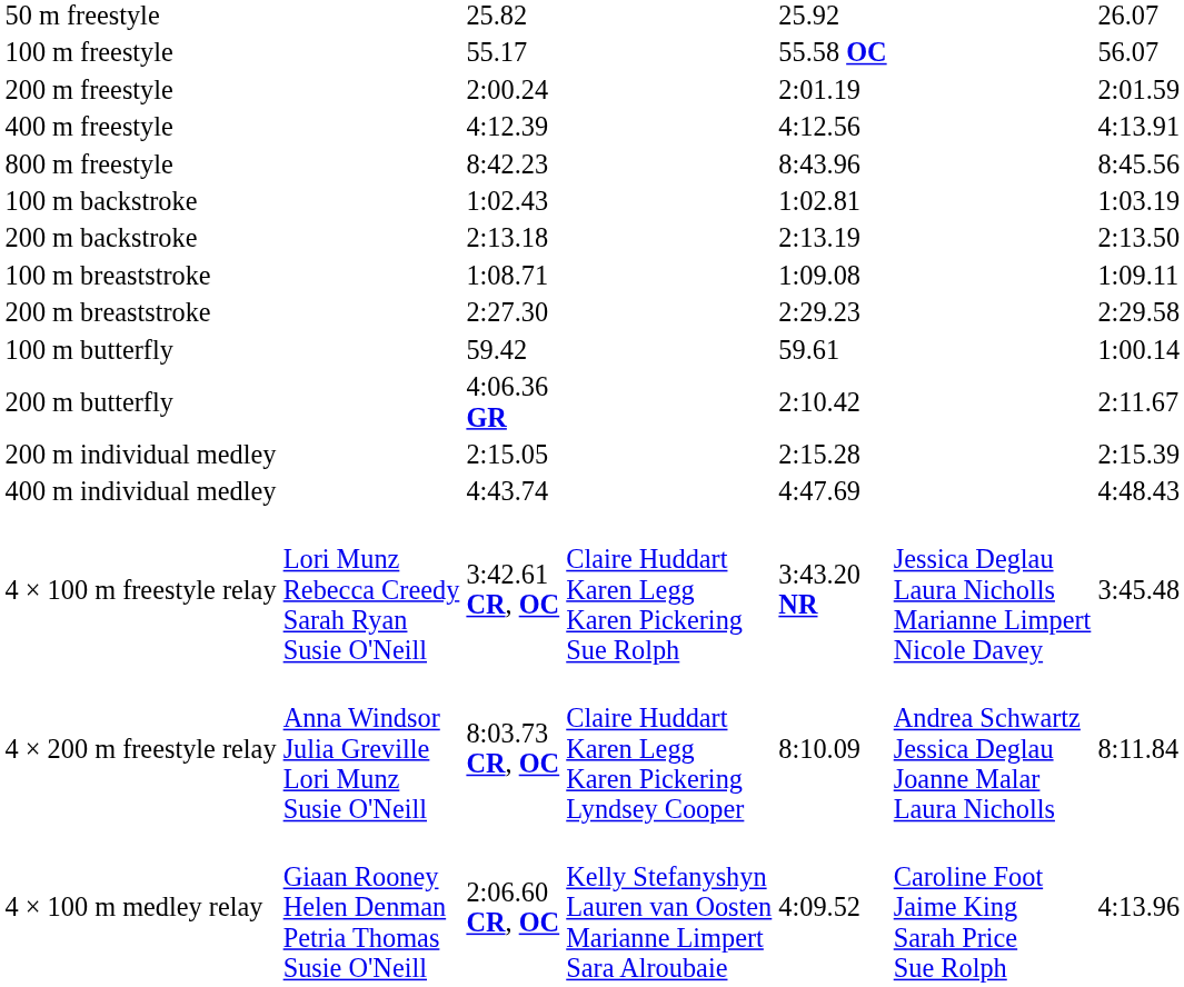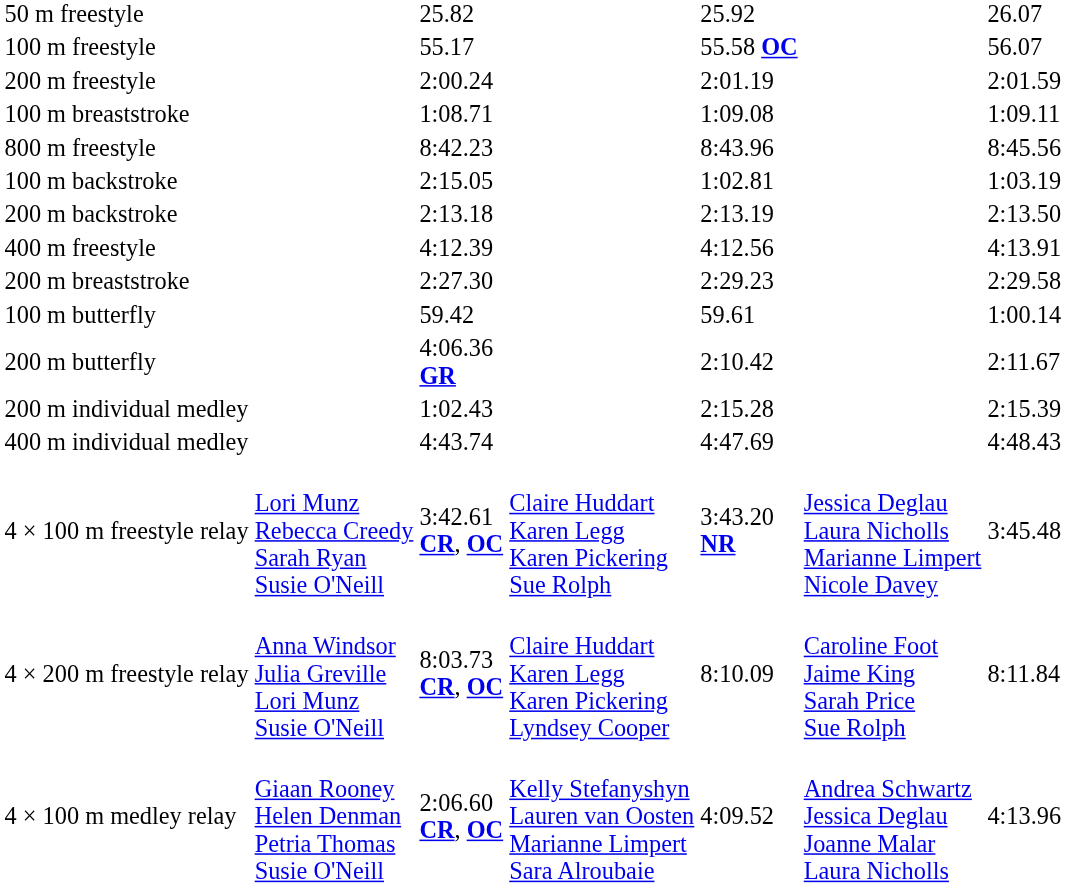rows swapped: 400 m freestyle <-> 100 m breaststroke
100 m backstroke | column 3: 1:02.43 -> 2:15.05
200 m individual medley | column 3: 2:15.05 -> 1:02.43
4 × 200 m freestyle relay | column 6: Andrea Schwartz Jessica Deglau Joanne Malar Laura Nicholls -> Caroline Foot Jaime King Sarah Price Sue Rolph
4 × 100 m medley relay | column 6: Caroline Foot Jaime King Sarah Price Sue Rolph -> Andrea Schwartz Jessica Deglau Joanne Malar Laura Nicholls
